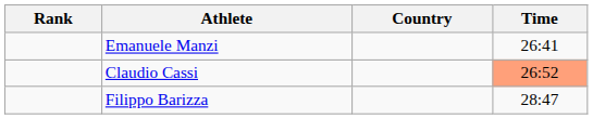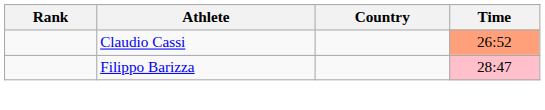- row: Emanuele Manzi | 26:41
Filippo Barizza | Time: no background -> pink background
